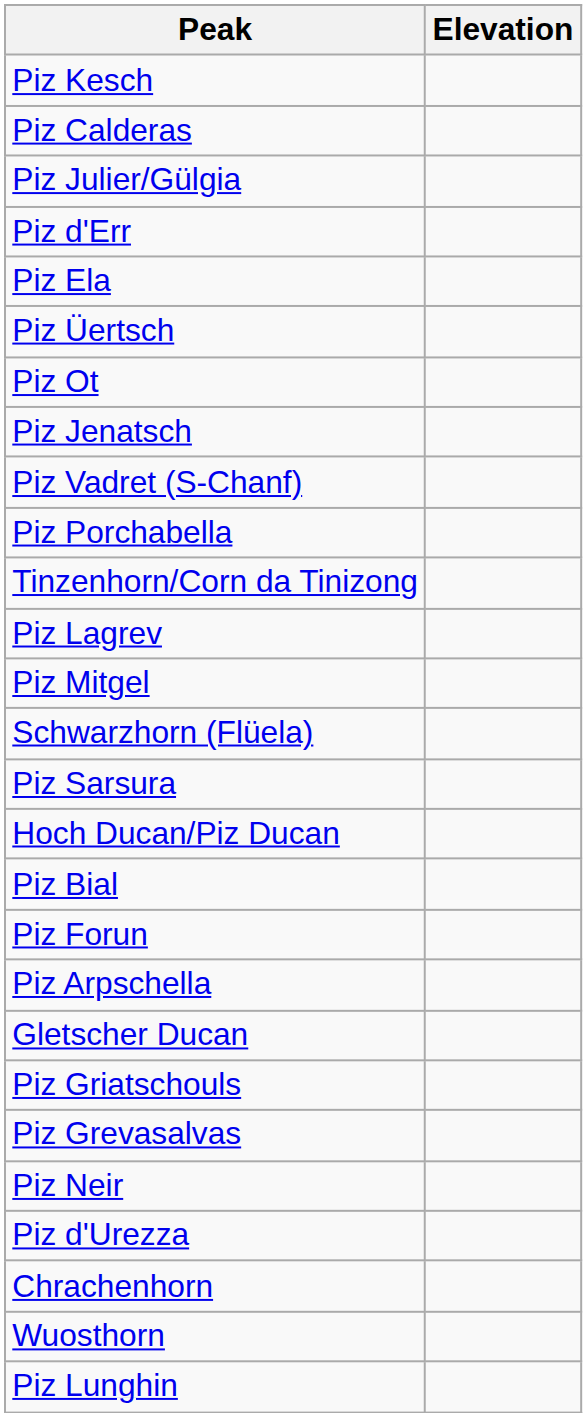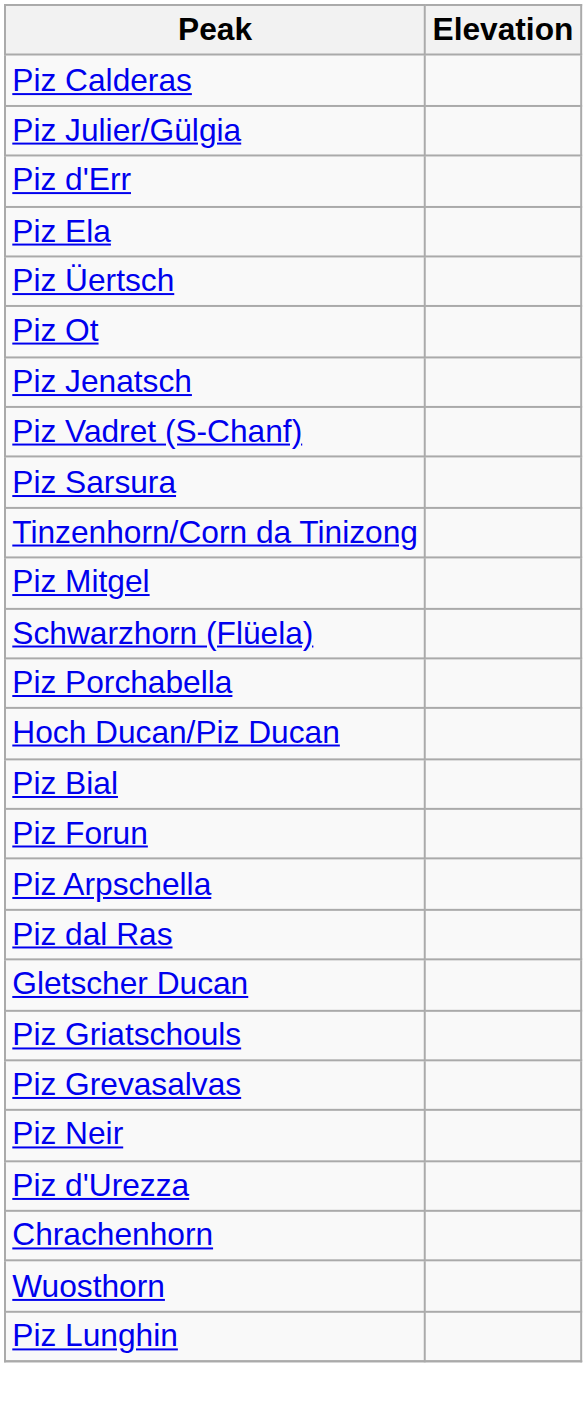- row: Piz Kesch
rows swapped: Piz Sarsura <-> Piz Porchabella
- row: Piz Lagrev
+ row: Piz dal Ras
